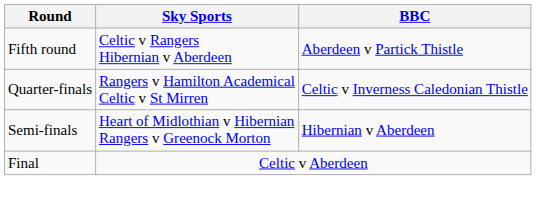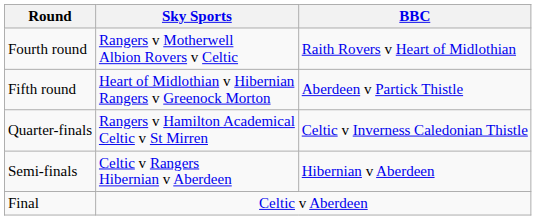+ row: Fourth round | Rangers v Motherwell Albion Rovers v Celtic | Raith Rovers v Heart of Midlothian
Fifth round | Sky Sports: Celtic v Rangers Hibernian v Aberdeen -> Heart of Midlothian v Hibernian Rangers v Greenock Morton
Semi-finals | Sky Sports: Heart of Midlothian v Hibernian Rangers v Greenock Morton -> Celtic v Rangers Hibernian v Aberdeen
